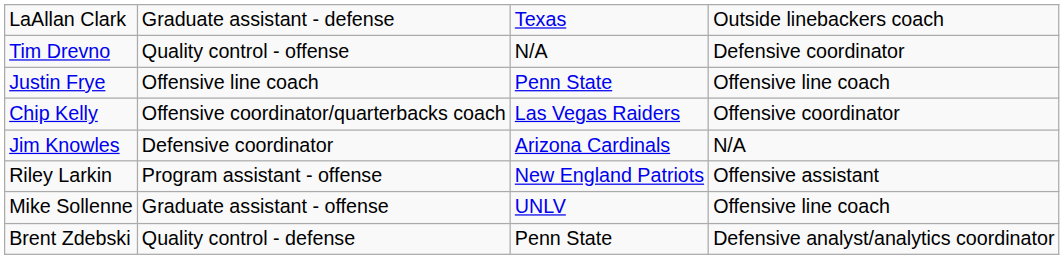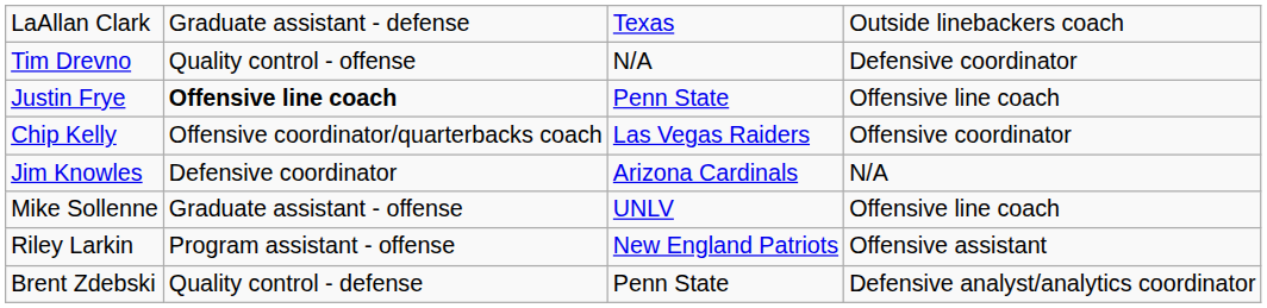Justin Frye | column 2: normal -> bold
rows swapped: Riley Larkin <-> Mike Sollenne
